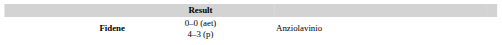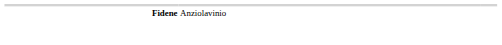- column: Result | 0–0 (aet) 4–3 (p)
